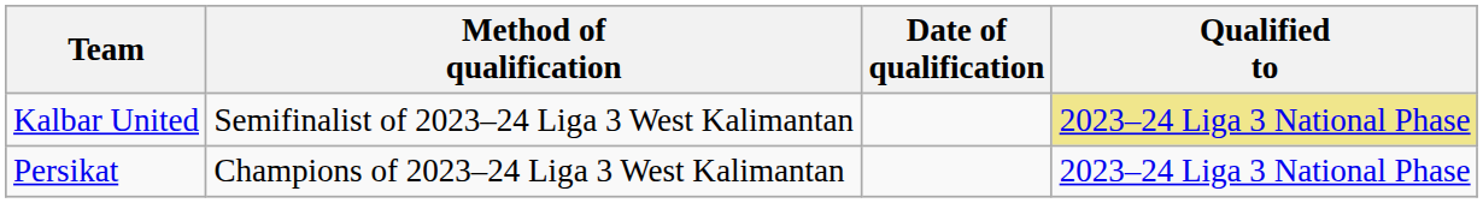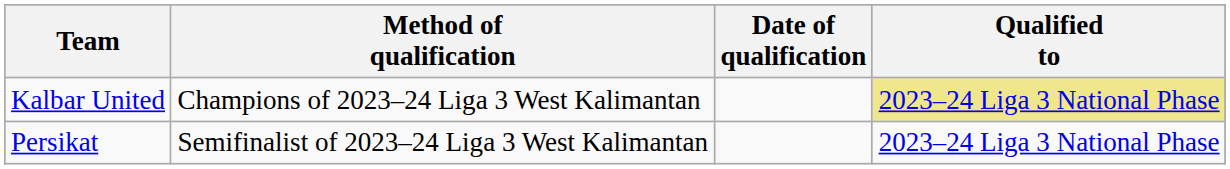Kalbar United | Method of qualification: Semifinalist of 2023–24 Liga 3 West Kalimantan -> Champions of 2023–24 Liga 3 West Kalimantan
Persikat | Method of qualification: Champions of 2023–24 Liga 3 West Kalimantan -> Semifinalist of 2023–24 Liga 3 West Kalimantan
